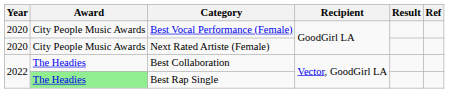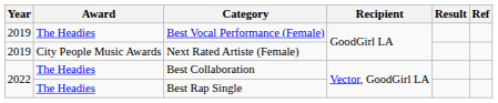Best Vocal Performance (Female) | Year: 2020 -> 2019
Best Vocal Performance (Female) | Award: City People Music Awards -> The Headies
Next Rated Artiste (Female) | Year: 2020 -> 2019
Best Rap Single | Award: lightgreen background -> no background
